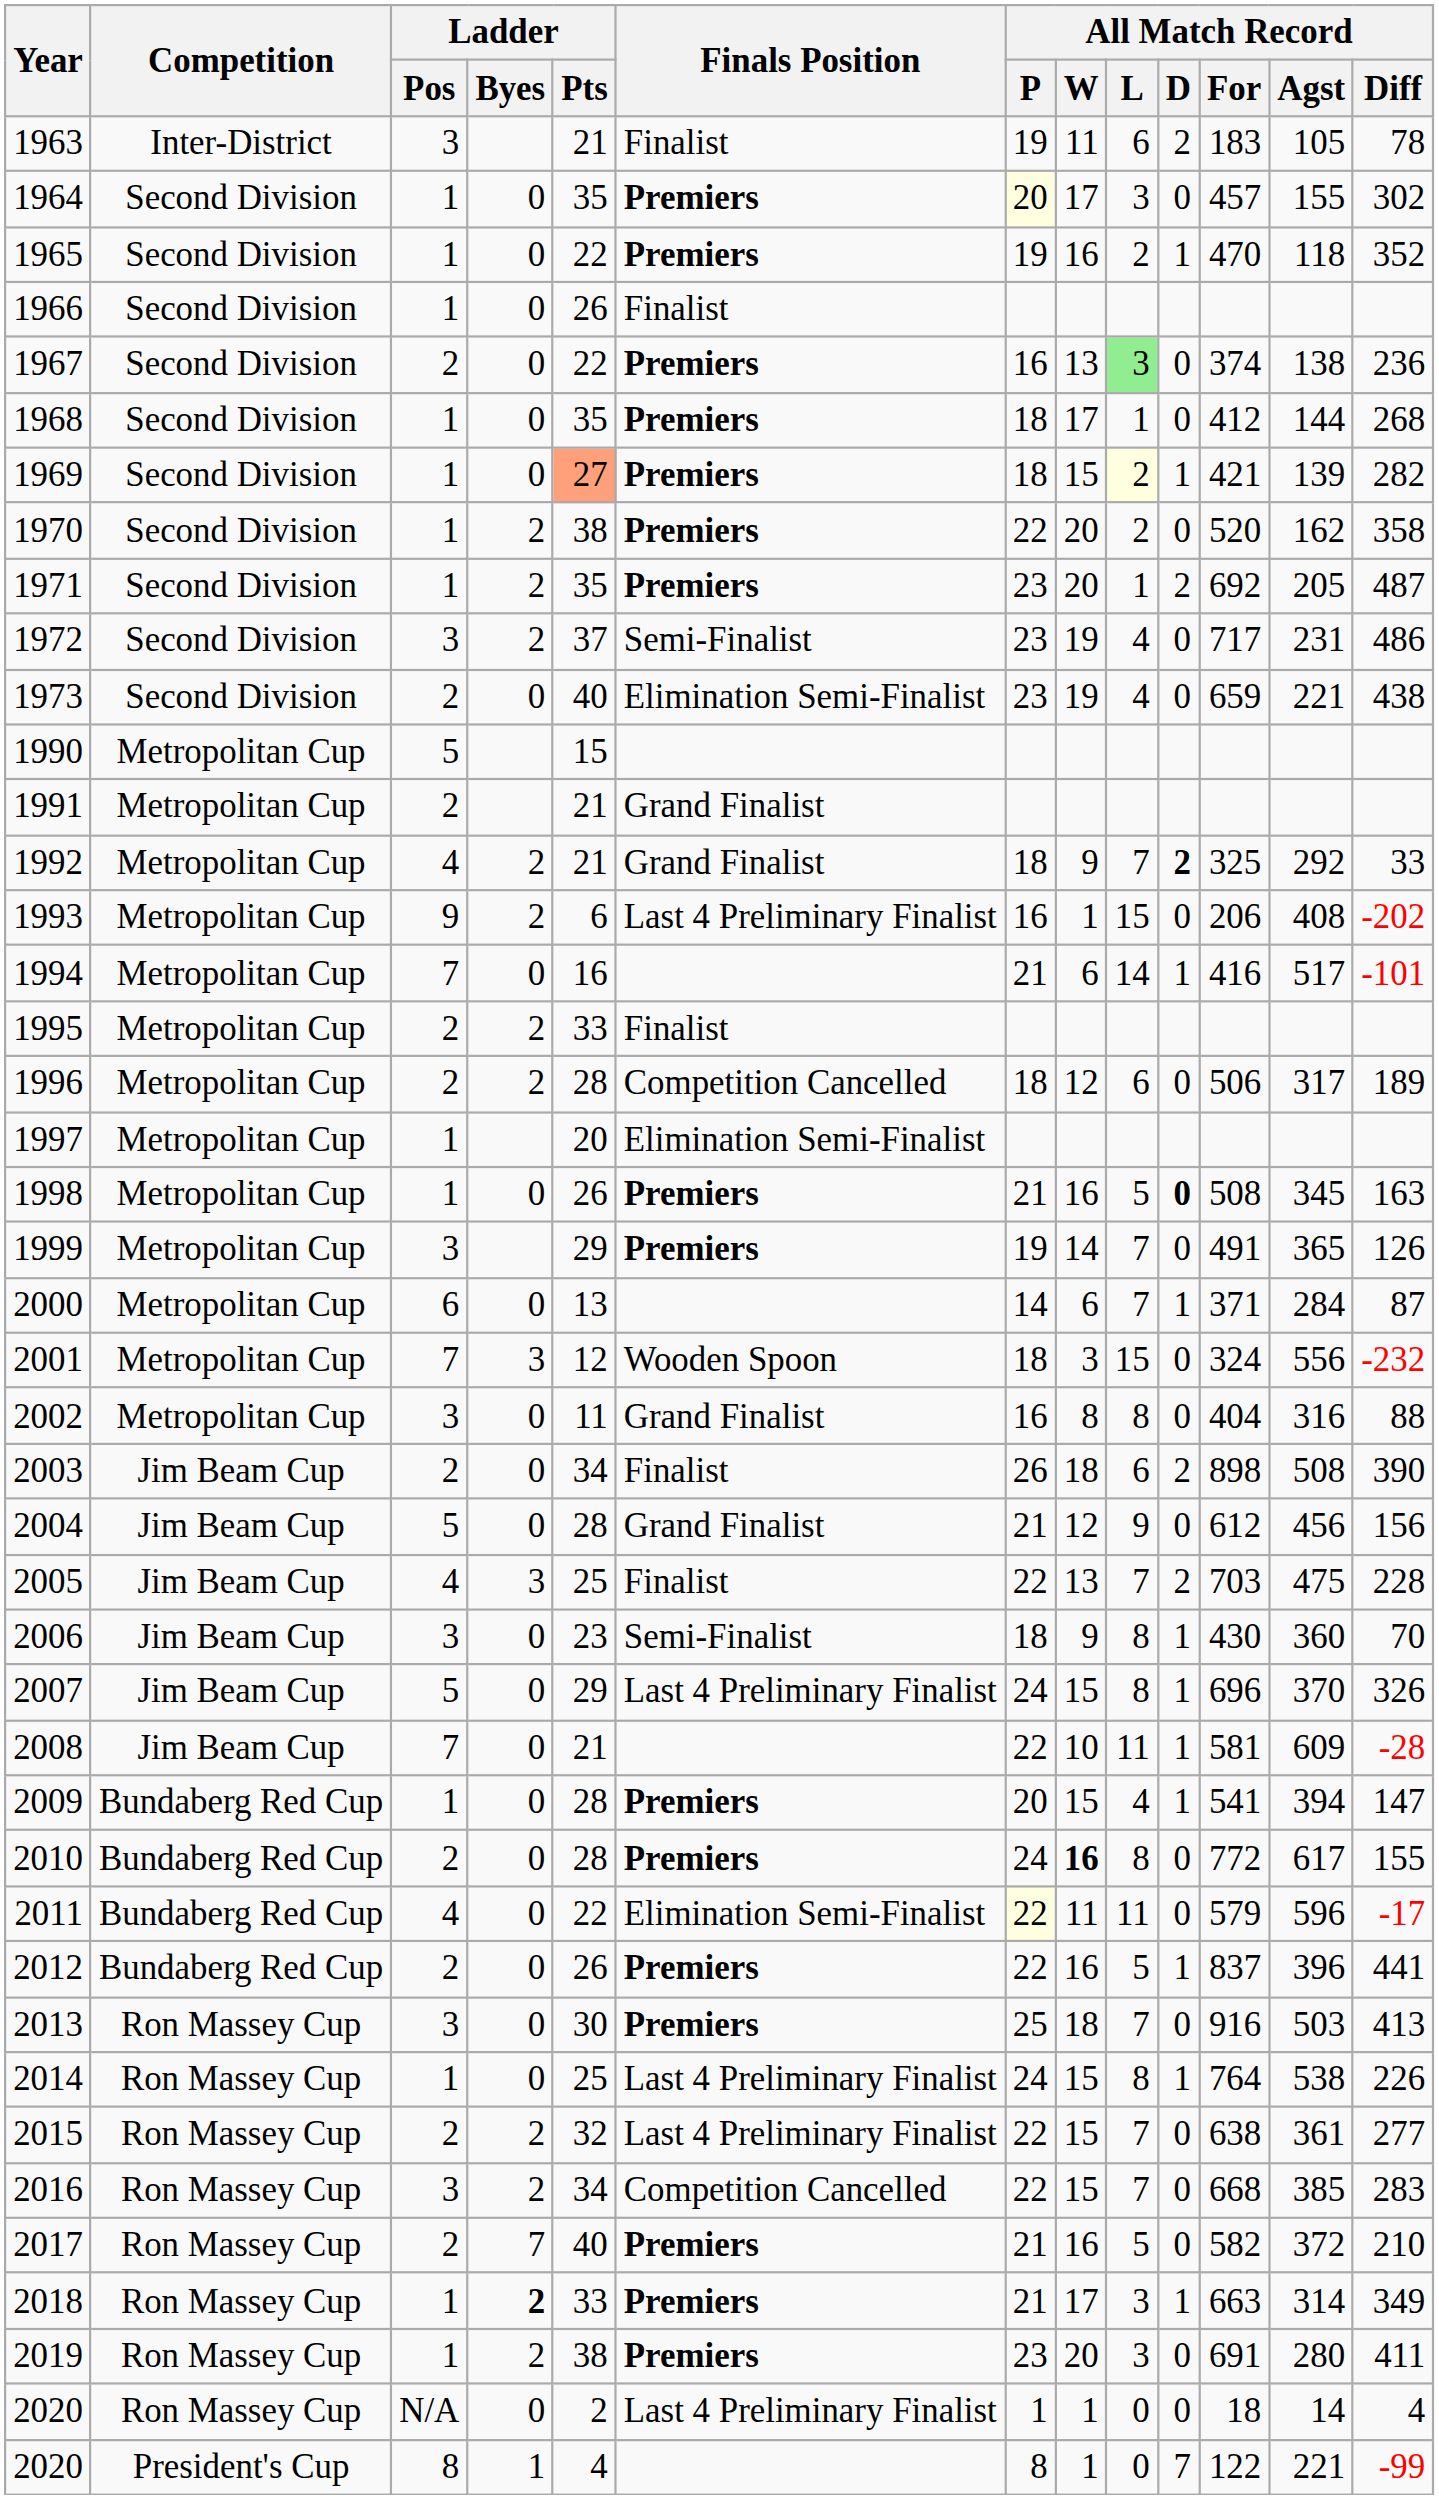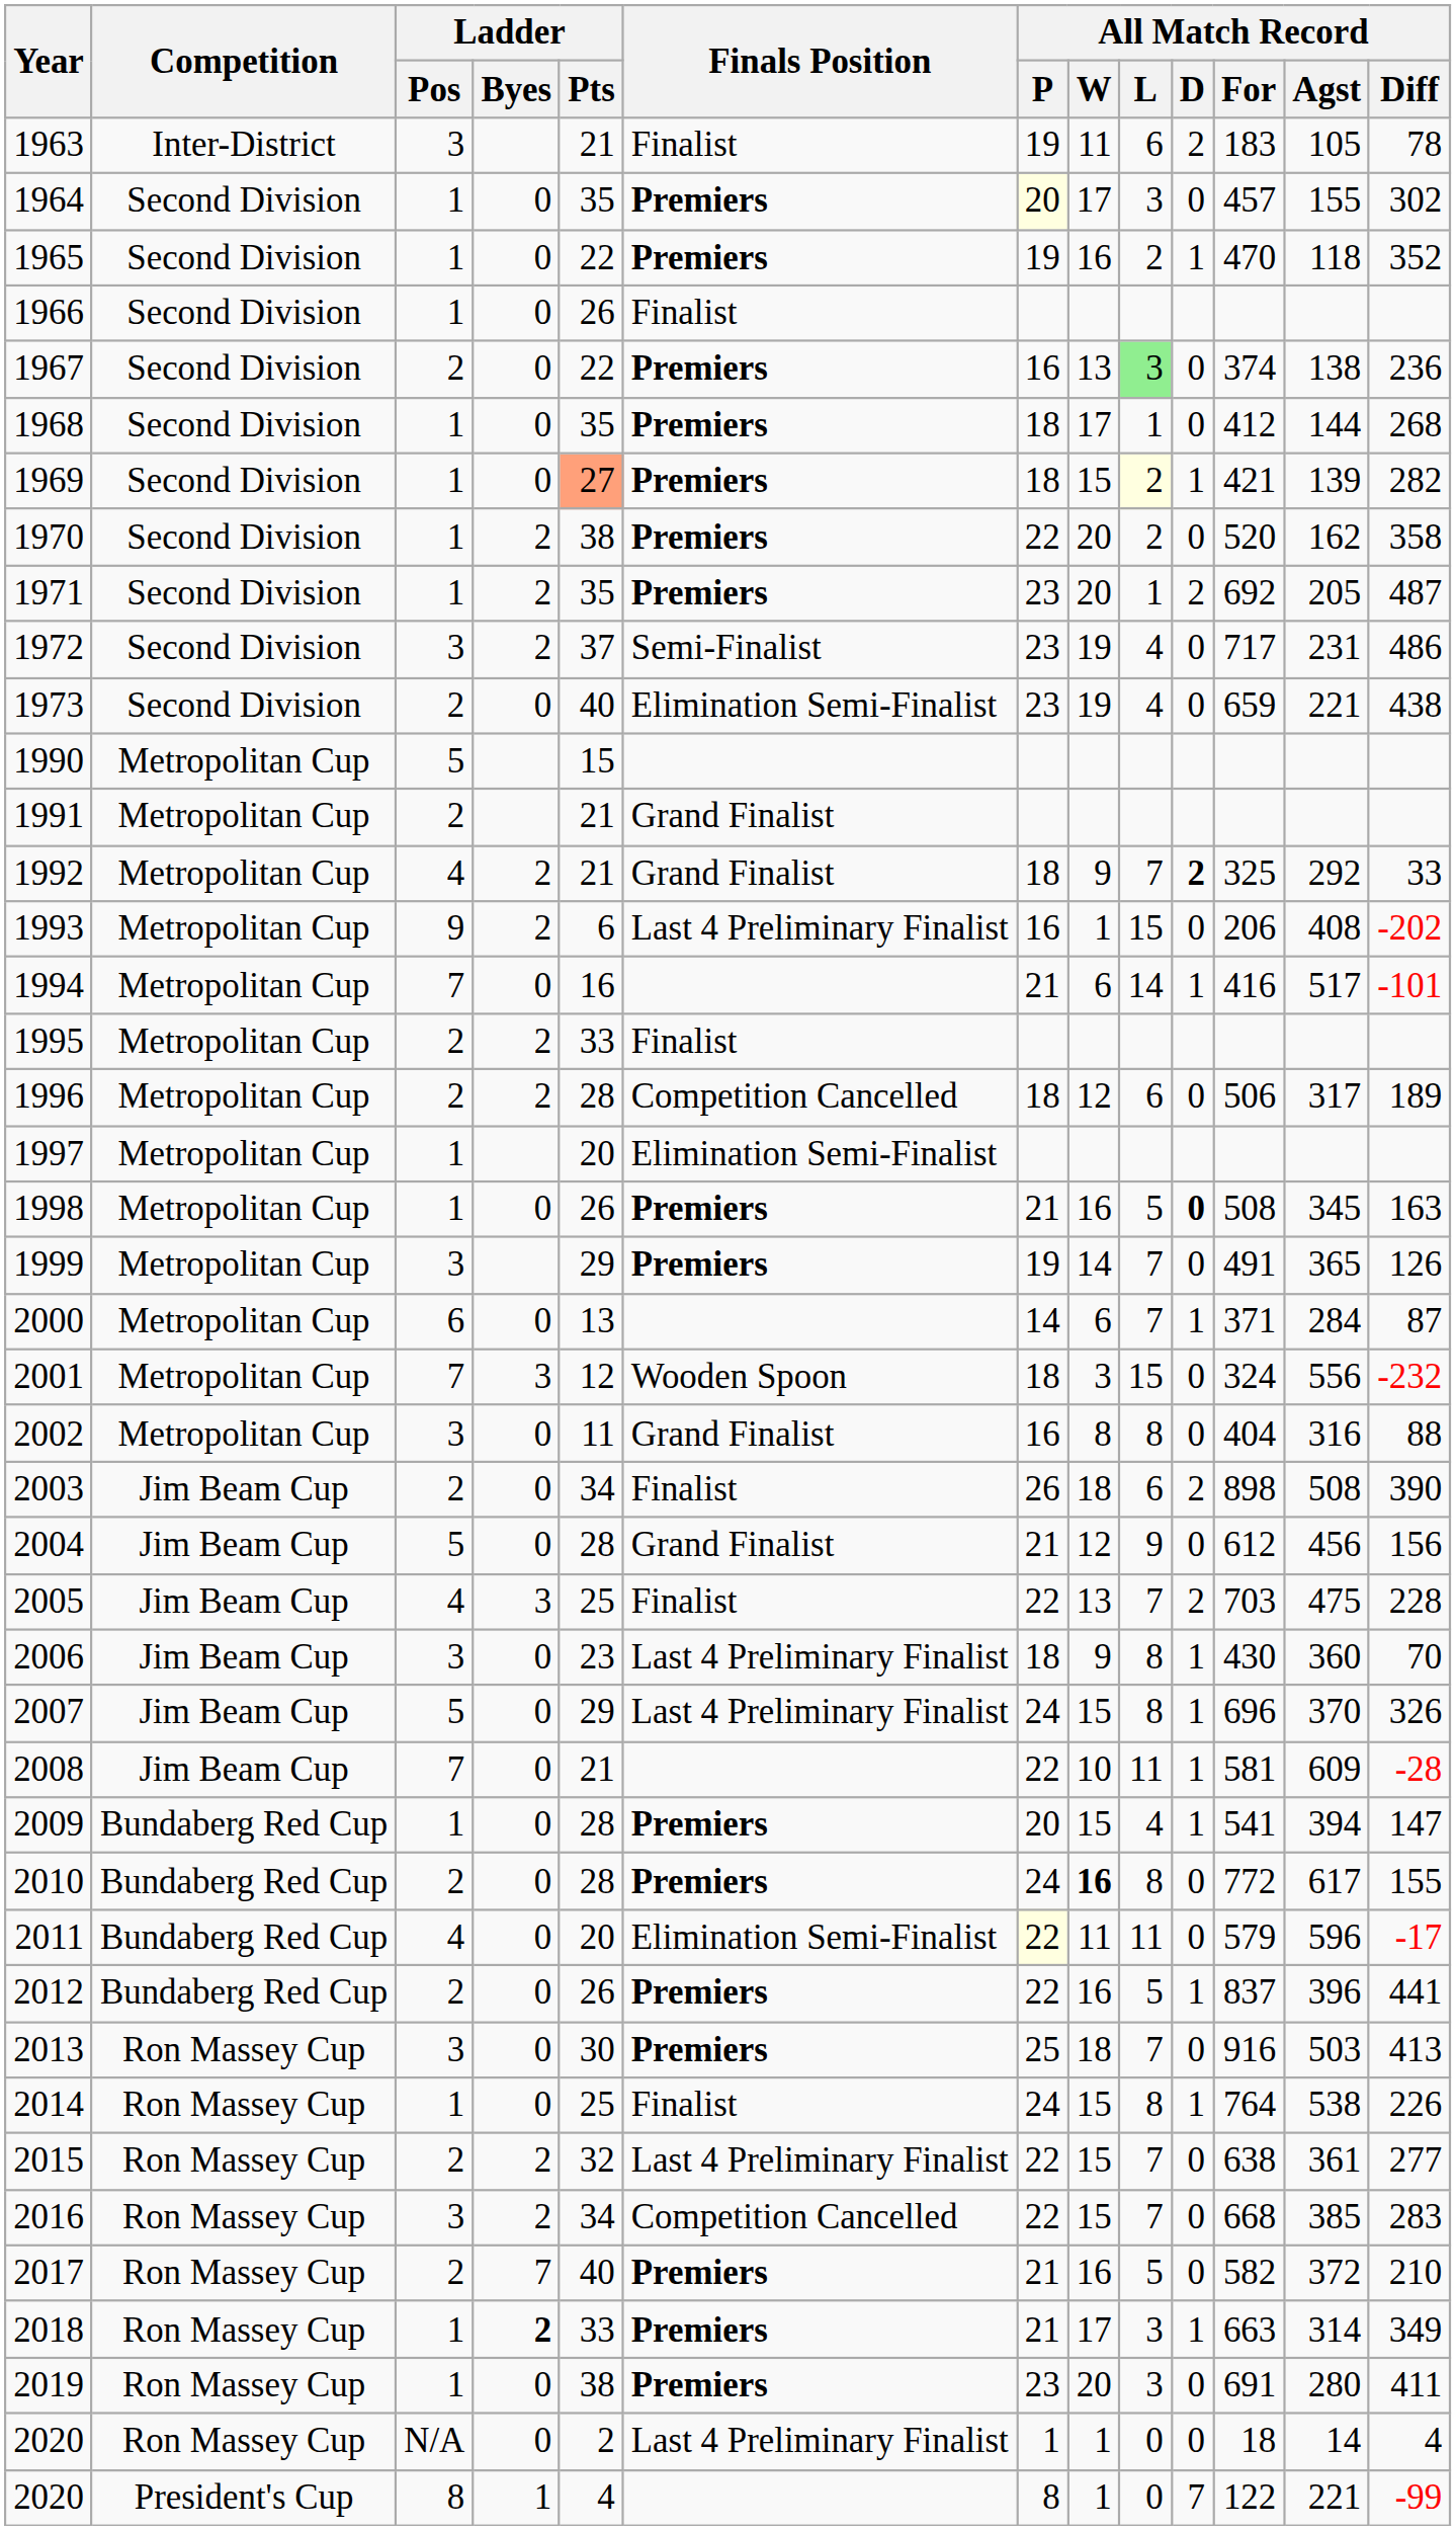2006 | Finals Position: Semi-Finalist -> Last 4 Preliminary Finalist
2011 | Ladder / Pts: 22 -> 20
2014 | Finals Position: Last 4 Preliminary Finalist -> Finalist
2019 | Ladder / Byes: 2 -> 0
